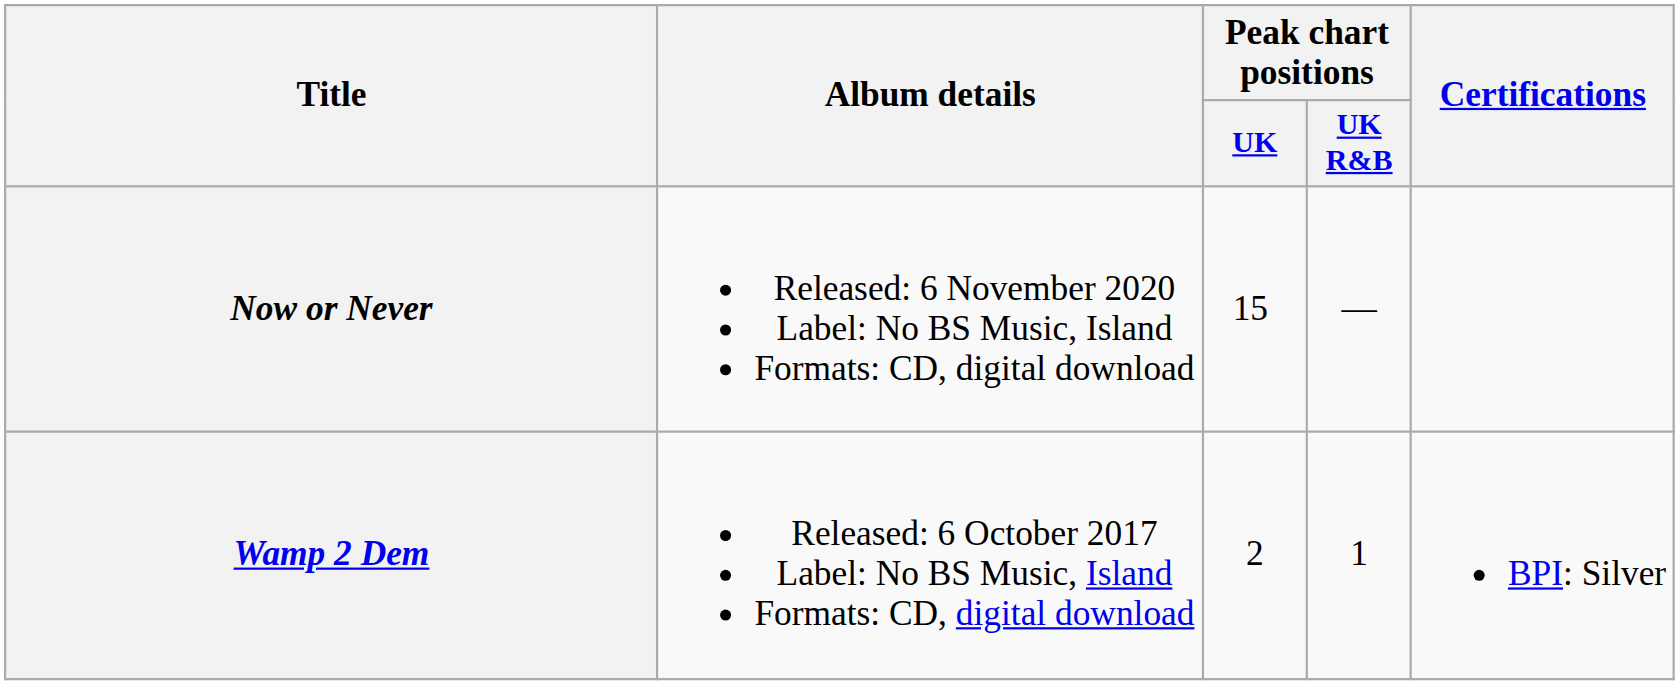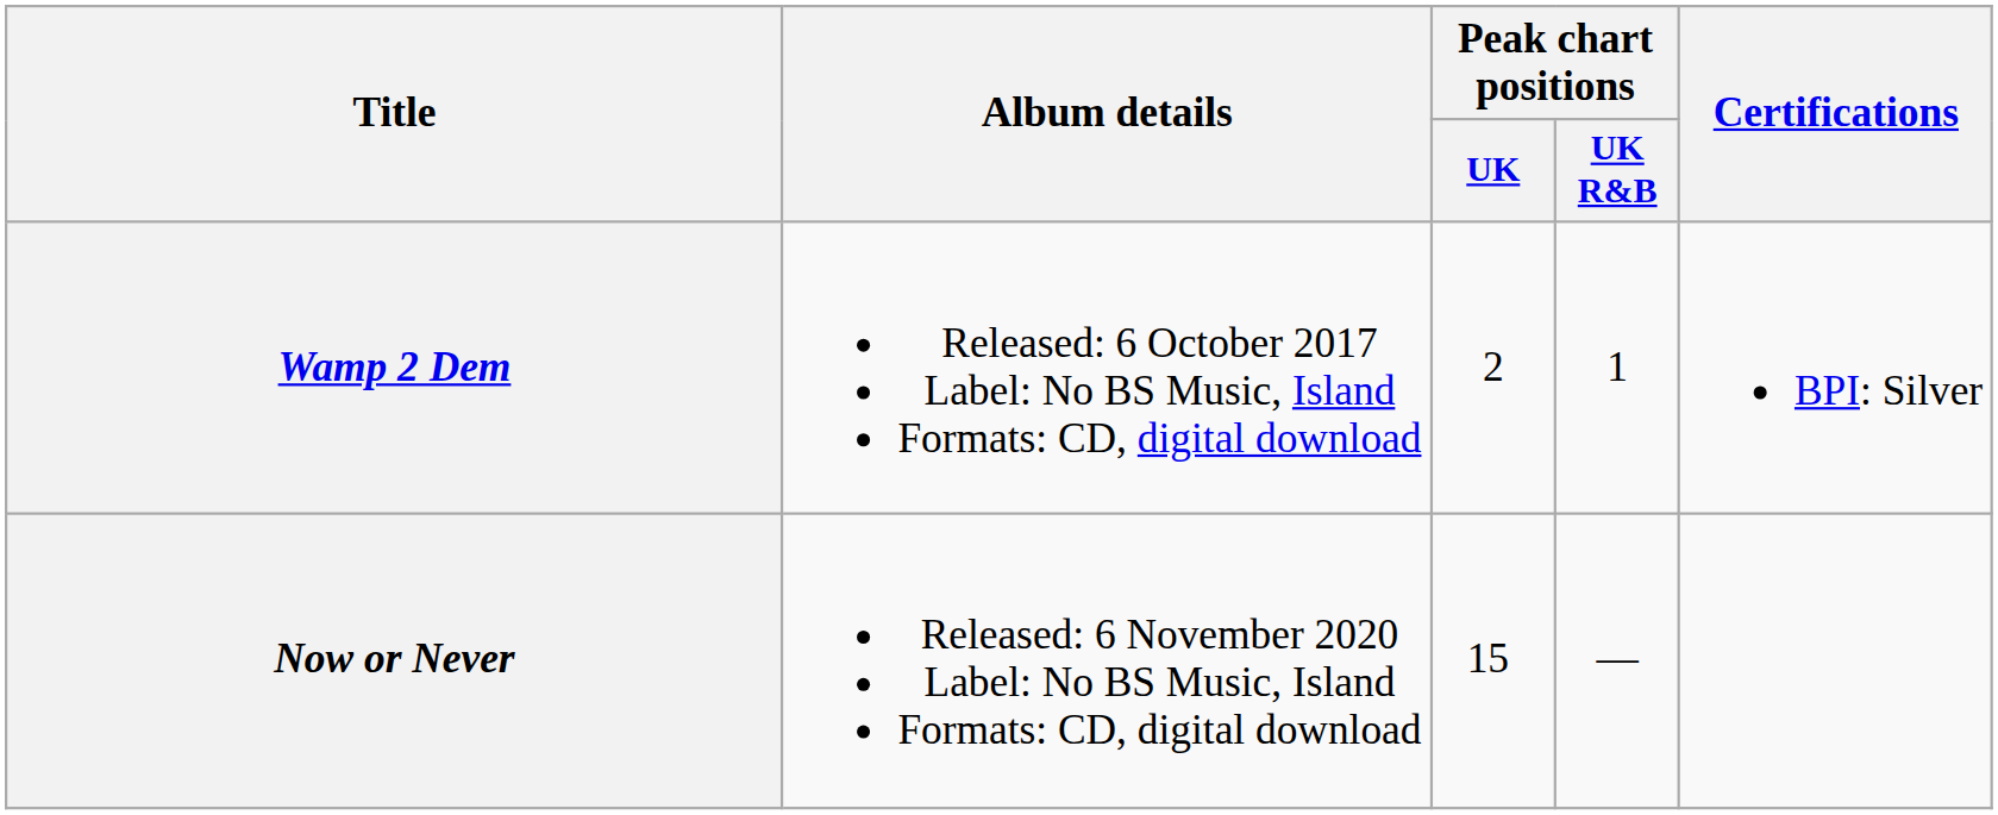rows swapped: Wamp 2 Dem <-> Now or Never
